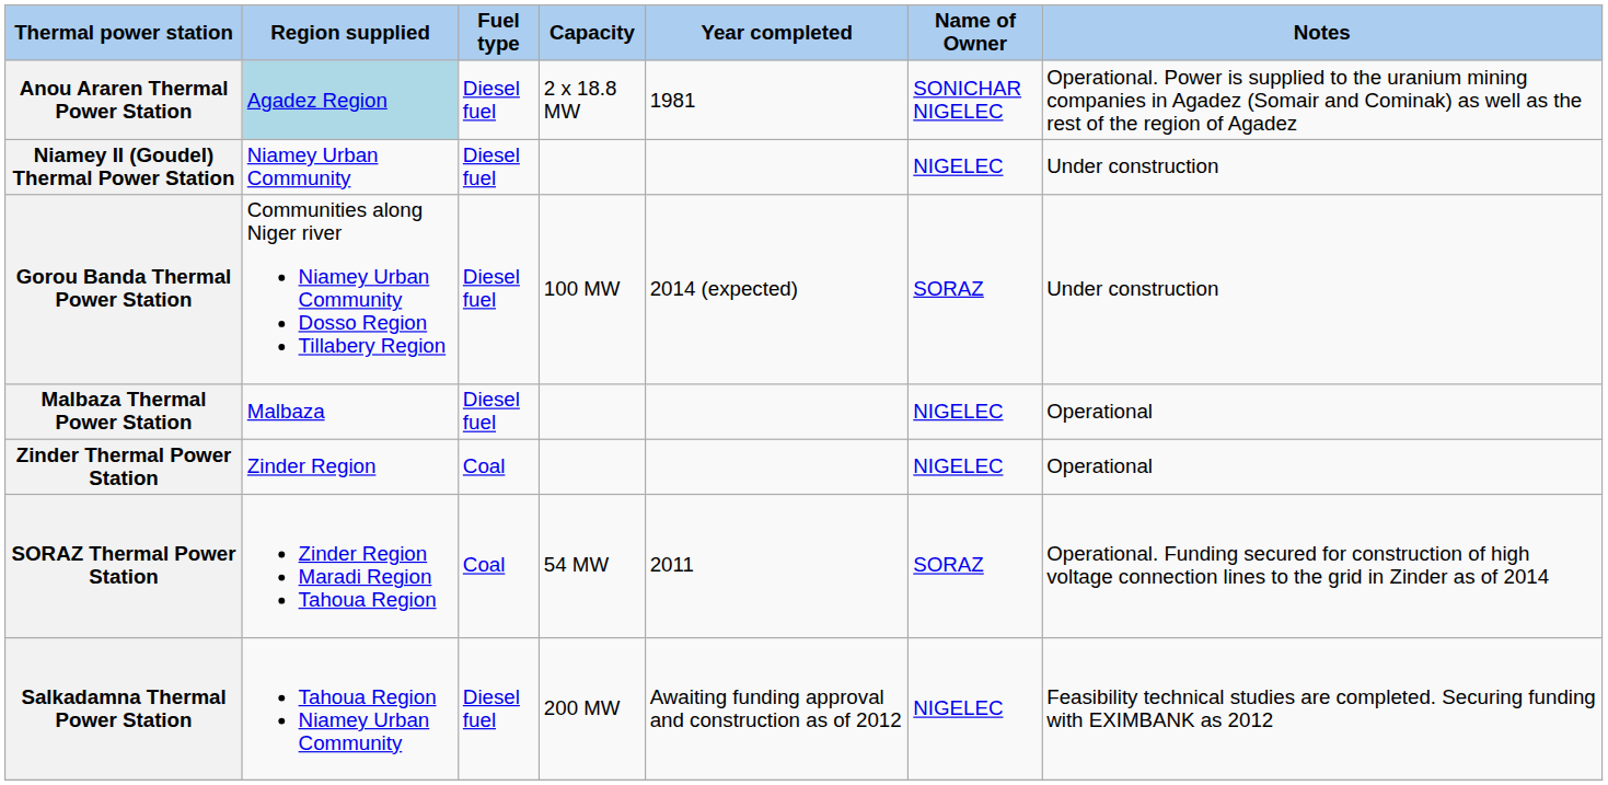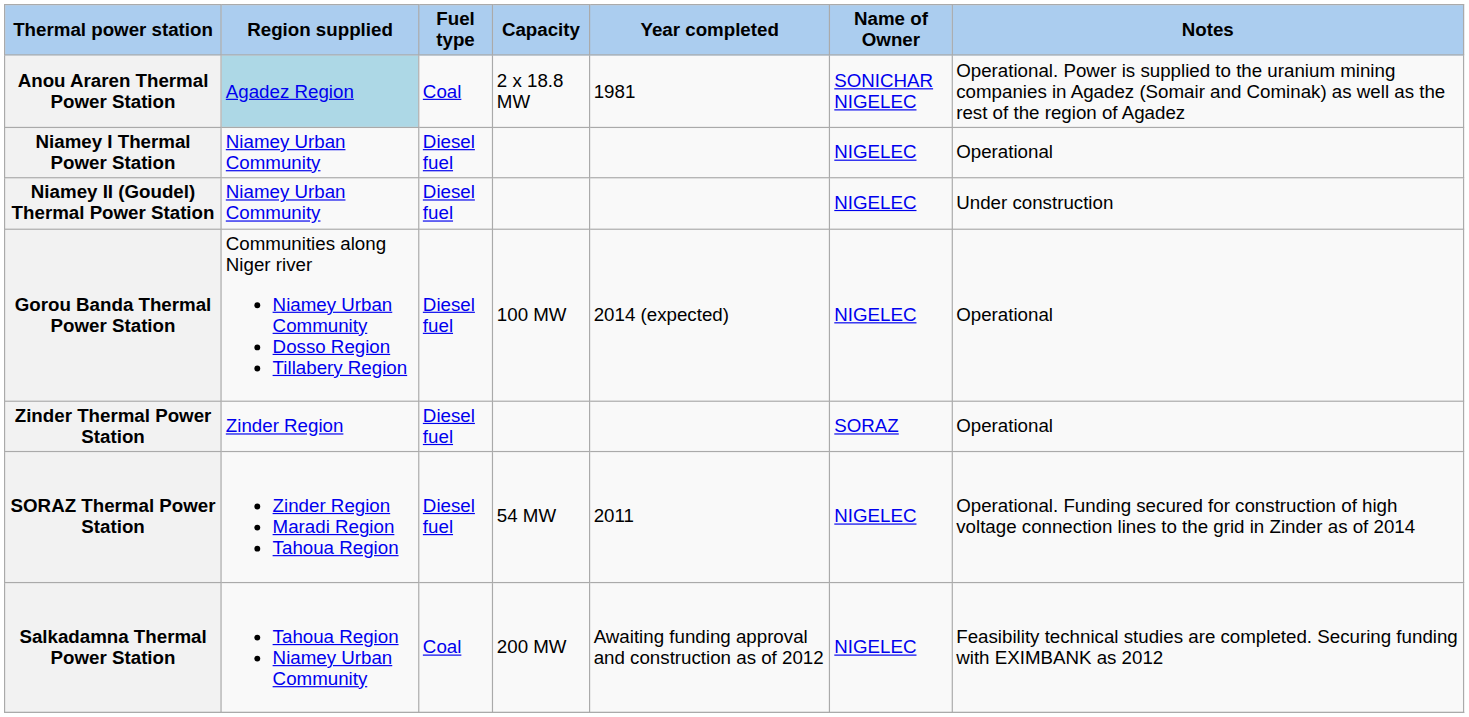Anou Araren Thermal Power Station | Fuel type: Diesel fuel -> Coal
+ row: Niamey I Thermal Power Station | Niamey Urban Community | Diesel fuel | NIGELEC | Operational
Gorou Banda Thermal Power Station | Name of Owner: SORAZ -> NIGELEC
Gorou Banda Thermal Power Station | Notes: Under construction -> Operational
- row: Malbaza Thermal Power Station | Malbaza | Diesel fuel | NIGELEC | Operational
Zinder Thermal Power Station | Fuel type: Coal -> Diesel fuel
Zinder Thermal Power Station | Name of Owner: NIGELEC -> SORAZ
SORAZ Thermal Power Station | Fuel type: Coal -> Diesel fuel
SORAZ Thermal Power Station | Name of Owner: SORAZ -> NIGELEC
Salkadamna Thermal Power Station | Fuel type: Diesel fuel -> Coal
